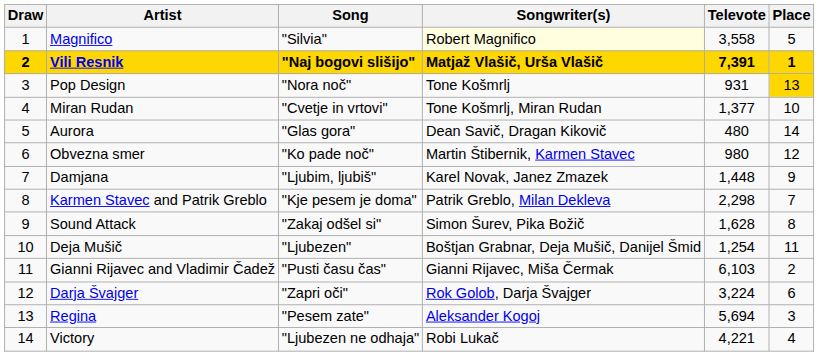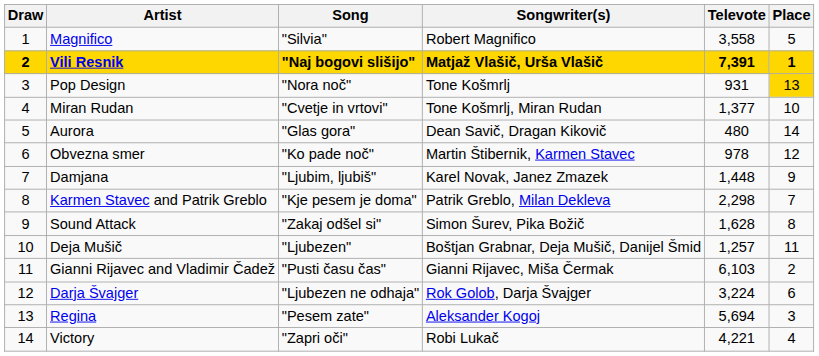Magnifico | Songwriter(s): lightyellow background -> no background
Obvezna smer | Televote: 980 -> 978
Deja Mušič | Televote: 1,254 -> 1,257
Darja Švajger | Song: "Zapri oči" -> "Ljubezen ne odhaja"
Victory | Song: "Ljubezen ne odhaja" -> "Zapri oči"
